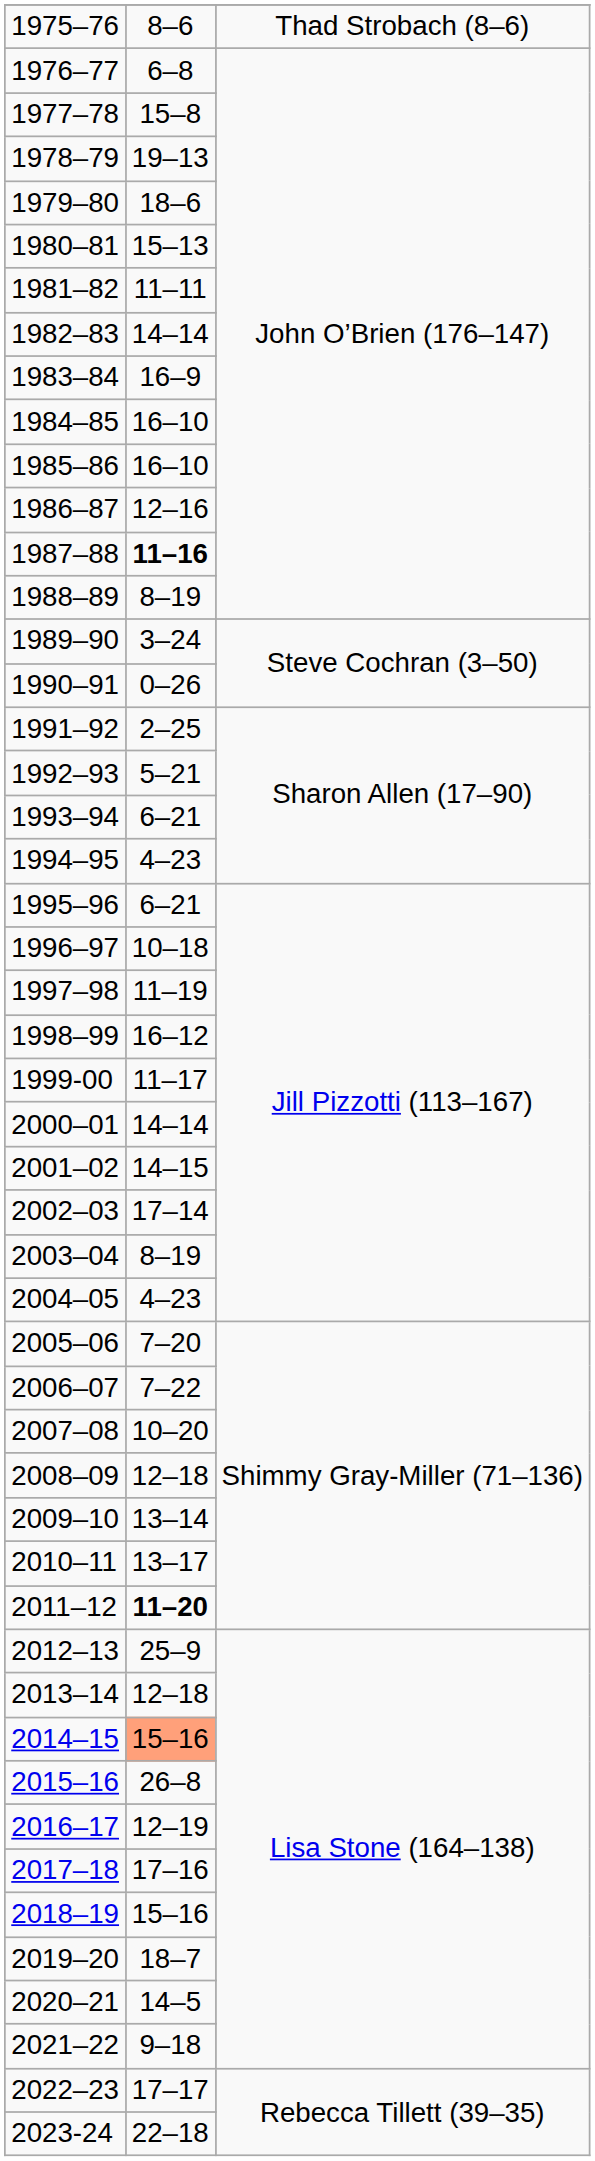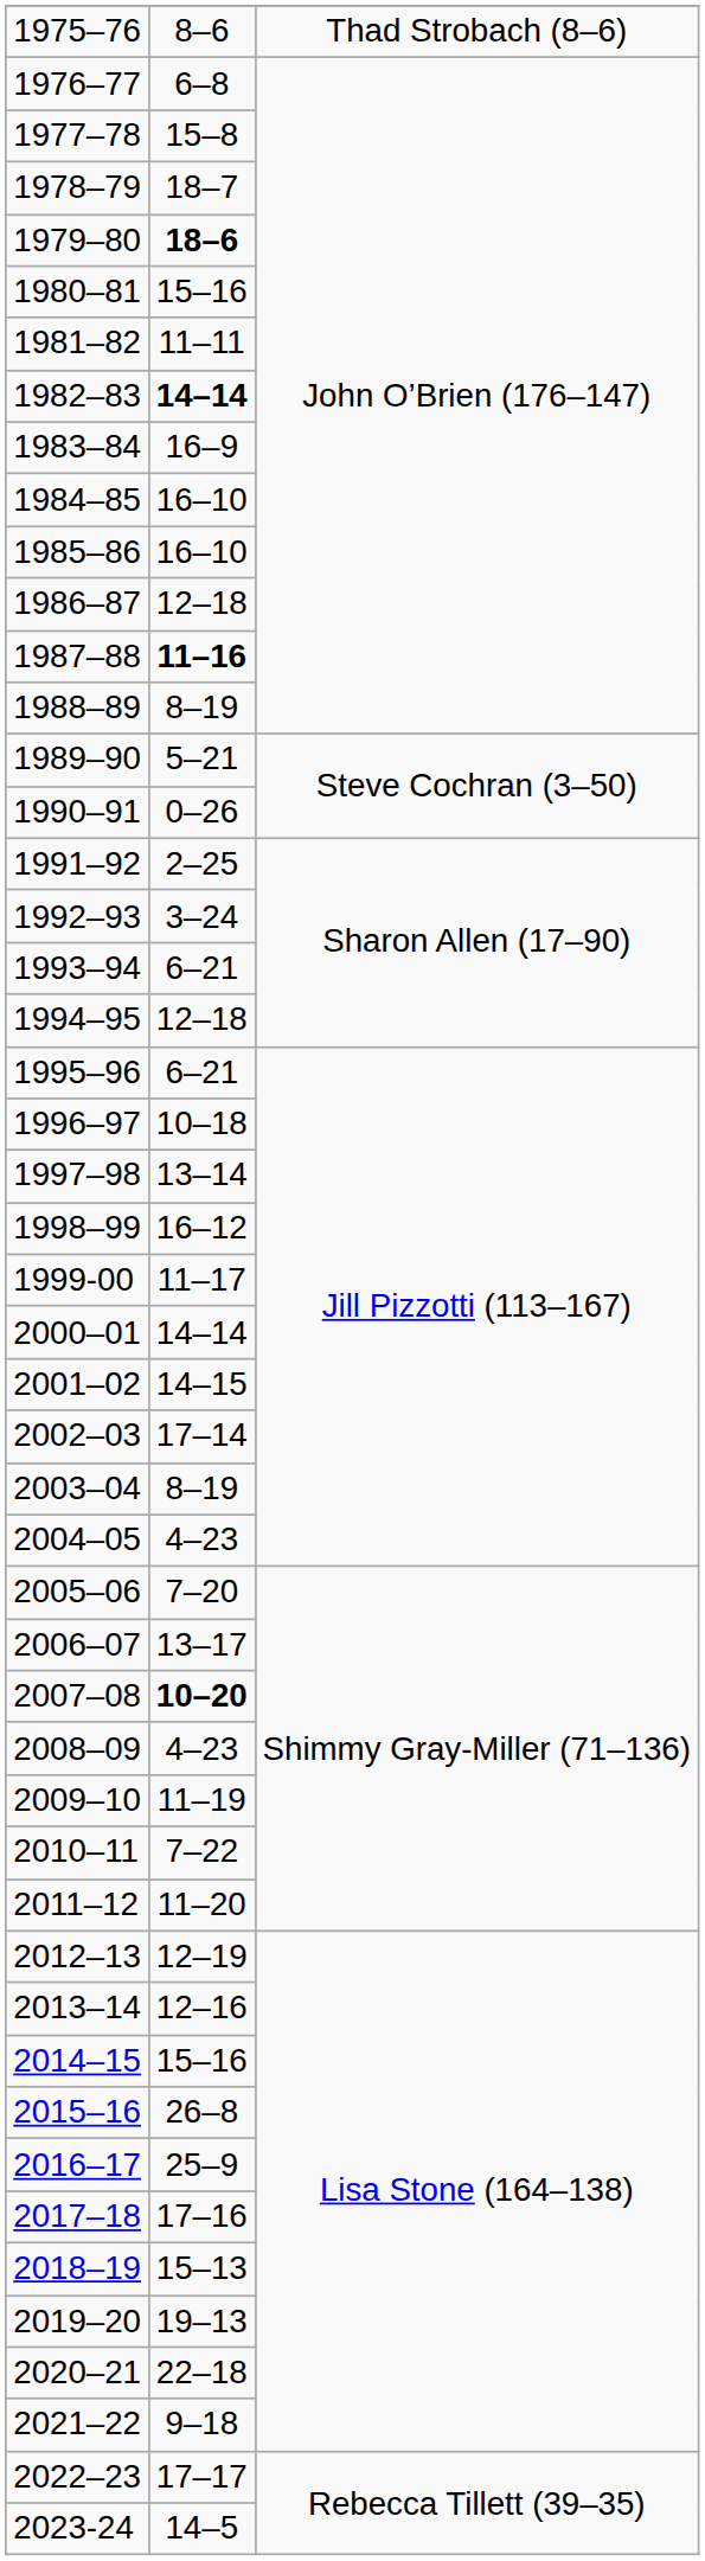1978–79 | column 2: 19–13 -> 18–7
1979–80 | column 2: normal -> bold
1980–81 | column 2: 15–13 -> 15–16
1982–83 | column 2: normal -> bold
1986–87 | column 2: 12–16 -> 12–18
1989–90 | column 2: 3–24 -> 5–21
1992–93 | column 2: 5–21 -> 3–24
1994–95 | column 2: 4–23 -> 12–18
1997–98 | column 2: 11–19 -> 13–14
2006–07 | column 2: 7–22 -> 13–17
2007–08 | column 2: normal -> bold
2008–09 | column 2: 12–18 -> 4–23
2009–10 | column 2: 13–14 -> 11–19
2010–11 | column 2: 13–17 -> 7–22
2011–12 | column 2: bold -> normal
2012–13 | column 2: 25–9 -> 12–19
2013–14 | column 2: 12–18 -> 12–16
2014–15 | column 2: lightsalmon background -> no background
2016–17 | column 2: 12–19 -> 25–9
2018–19 | column 2: 15–16 -> 15–13
2019–20 | column 2: 18–7 -> 19–13
2020–21 | column 2: 14–5 -> 22–18
2023-24 | column 2: 22–18 -> 14–5
